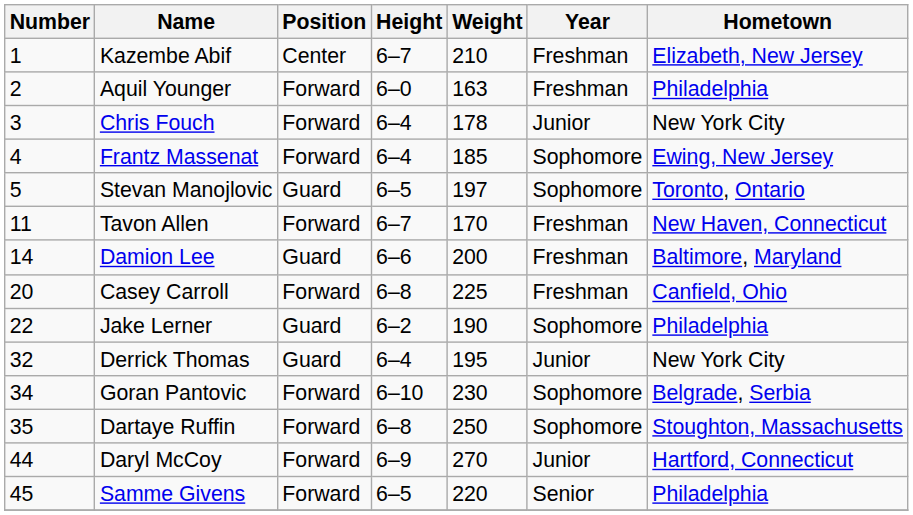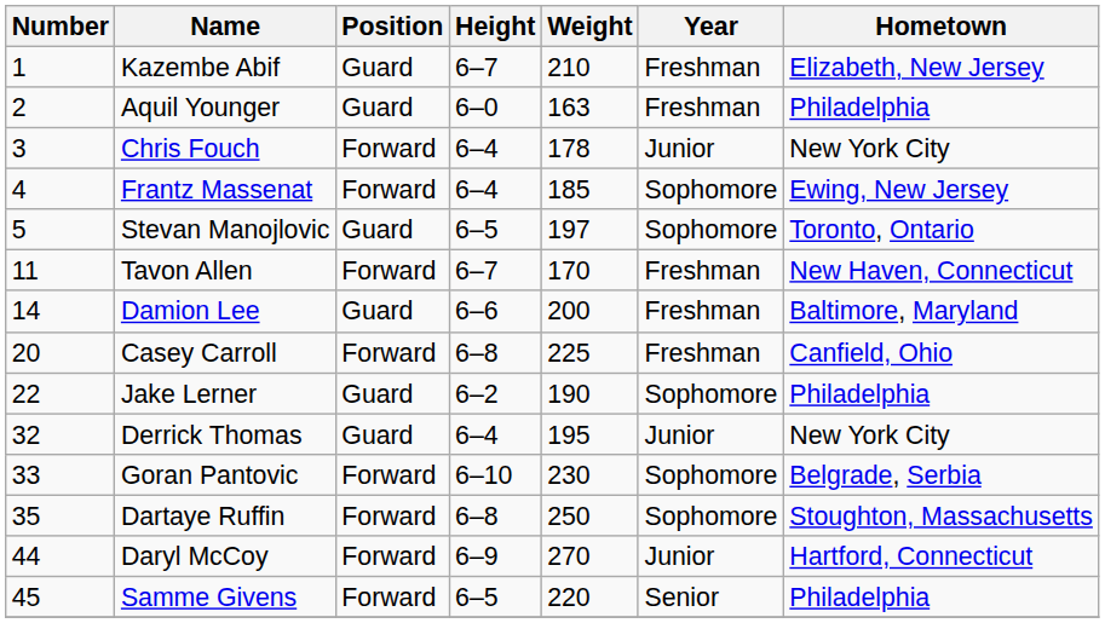Kazembe Abif | Position: Center -> Guard
Aquil Younger | Position: Forward -> Guard
Goran Pantovic | Number: 34 -> 33
